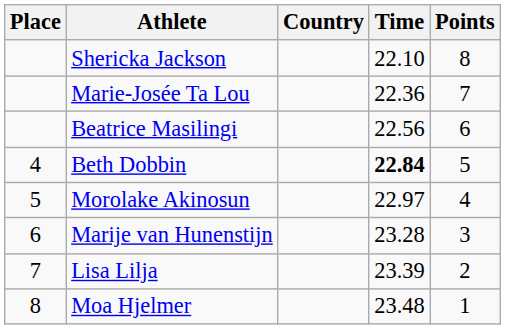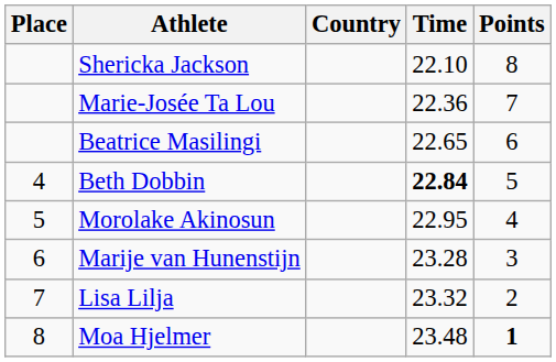Beatrice Masilingi | Time: 22.56 -> 22.65
Morolake Akinosun | Time: 22.97 -> 22.95
Lisa Lilja | Time: 23.39 -> 23.32
Moa Hjelmer | Points: normal -> bold
